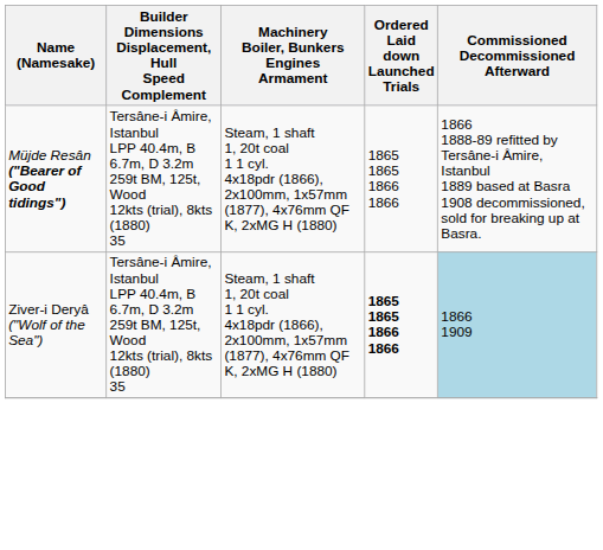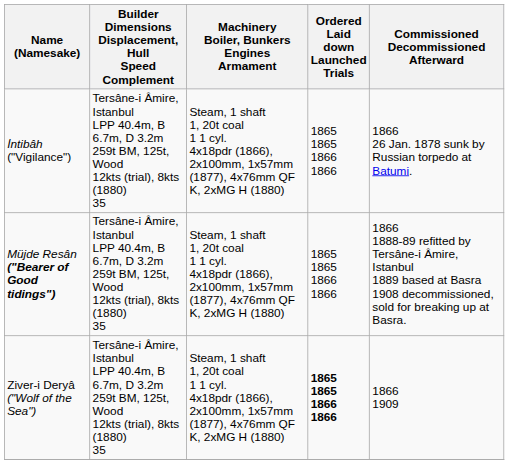+ row: İntibâh ("Vigilance") | Tersâne-i Âmire, Istanbul LPP 40.4m, B 6.7m, D 3.2m 259t BM, 125t, Wood 12kts (trial), 8kts (1880) 35 | Steam, 1 shaft 1, 20t coal 1 1 cyl. 4x18pdr (1866), 2x100mm, 1x57mm (1877), 4x76mm QF K, 2xMG H (1880) | 1865 1865 1866 1866 | 1866 26 Jan. 1878 sunk by Russian torpedo at Batumi.
Ziver-i Deryâ ("Wolf of the Sea") | Commissioned Decommissioned Afterward: lightblue background -> no background
